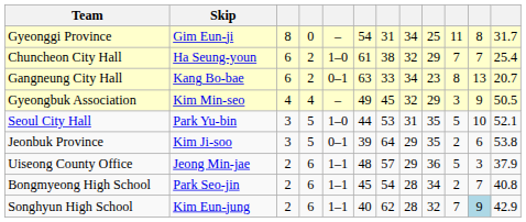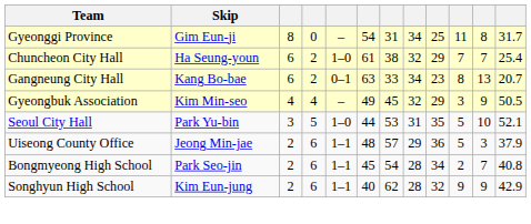- row: Jeonbuk Province | Kim Ji-soo | 3 | 5 | 0–1 | 39 | 64 | 29 | 35 | 2 | 6 | 53.8
Songhyun High School | column 10: 7 -> 9
Songhyun High School | column 11: lightblue background -> no background
